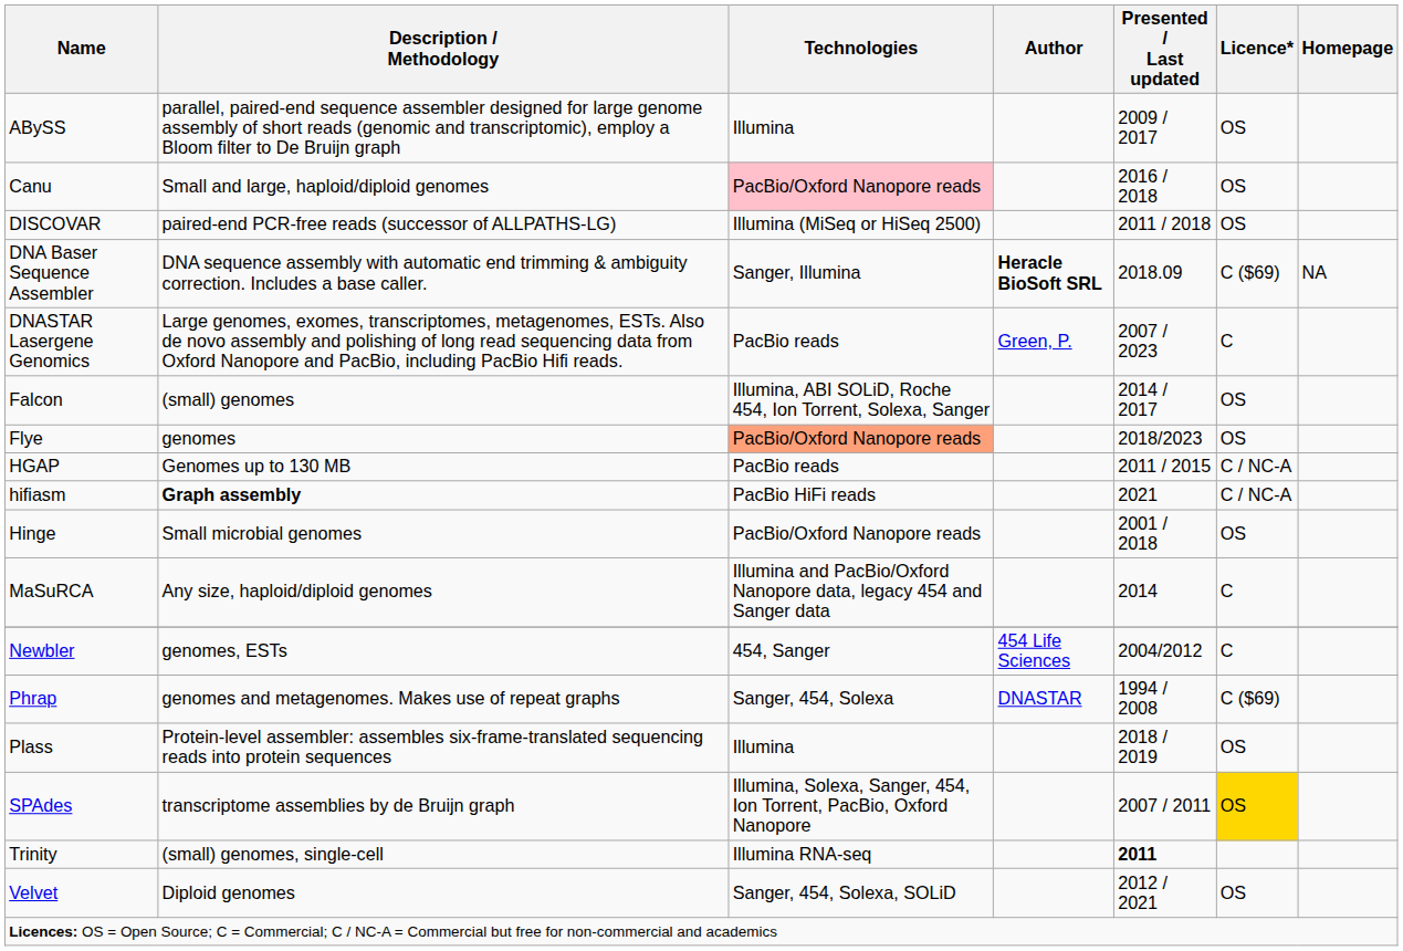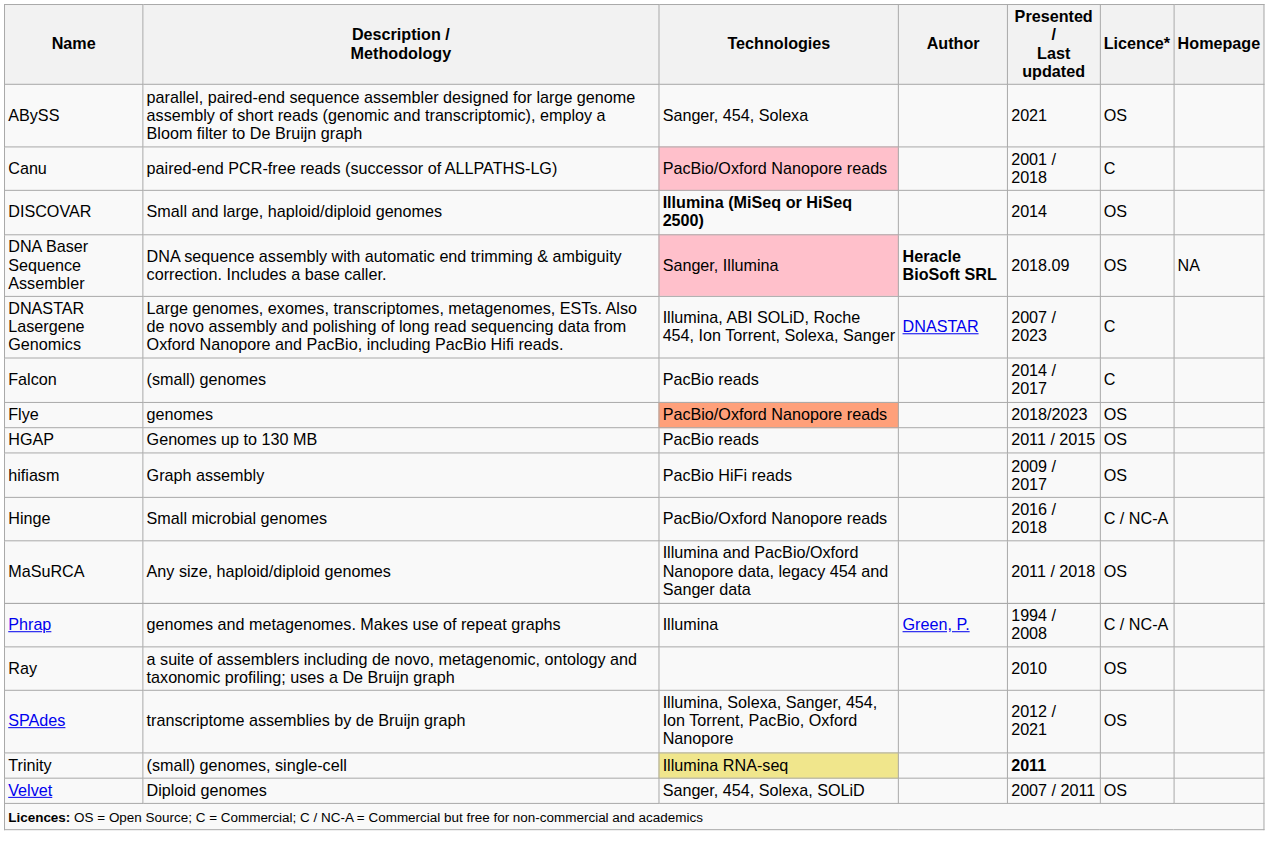ABySS | Technologies: Illumina -> Sanger, 454, Solexa
ABySS | Presented / Last updated: 2009 / 2017 -> 2021
Canu | Description / Methodology: Small and large, haploid/diploid genomes -> paired-end PCR-free reads (successor of ALLPATHS-LG)
Canu | Presented / Last updated: 2016 / 2018 -> 2001 / 2018
Canu | Licence*: OS -> C
DISCOVAR | Description / Methodology: paired-end PCR-free reads (successor of ALLPATHS-LG) -> Small and large, haploid/diploid genomes
DISCOVAR | Technologies: normal -> bold
DISCOVAR | Presented / Last updated: 2011 / 2018 -> 2014
DNA Baser Sequence Assembler | Technologies: no background -> pink background
DNA Baser Sequence Assembler | Licence*: C ($69) -> OS
DNASTAR Lasergene Genomics | Technologies: PacBio reads -> Illumina, ABI SOLiD, Roche 454, Ion Torrent, Solexa, Sanger
DNASTAR Lasergene Genomics | Author: Green, P. -> DNASTAR
Falcon | Technologies: Illumina, ABI SOLiD, Roche 454, Ion Torrent, Solexa, Sanger -> PacBio reads
Falcon | Licence*: OS -> C
HGAP | Licence*: C / NC-A -> OS
hifiasm | Description / Methodology: bold -> normal
hifiasm | Presented / Last updated: 2021 -> 2009 / 2017
hifiasm | Licence*: C / NC-A -> OS
Hinge | Presented / Last updated: 2001 / 2018 -> 2016 / 2018
Hinge | Licence*: OS -> C / NC-A
MaSuRCA | Presented / Last updated: 2014 -> 2011 / 2018
MaSuRCA | Licence*: C -> OS
- row: Newbler | genomes, ESTs | 454, Sanger | 454 Life Sciences | 2004/2012 | C
Phrap | Technologies: Sanger, 454, Solexa -> Illumina
Phrap | Author: DNASTAR -> Green, P.
Phrap | Licence*: C ($69) -> C / NC-A
- row: Plass | Protein-level assembler: assembles six-frame-translated sequencing reads into protein sequences | Illumina | 2018 / 2019 | OS
+ row: Ray | a suite of assemblers including de novo, metagenomic, ontology and taxonomic profiling; uses a De Bruijn graph | 2010 | OS
SPAdes | Presented / Last updated: 2007 / 2011 -> 2012 / 2021
SPAdes | Licence*: gold background -> no background
Trinity | Technologies: no background -> khaki background
Velvet | Presented / Last updated: 2012 / 2021 -> 2007 / 2011
